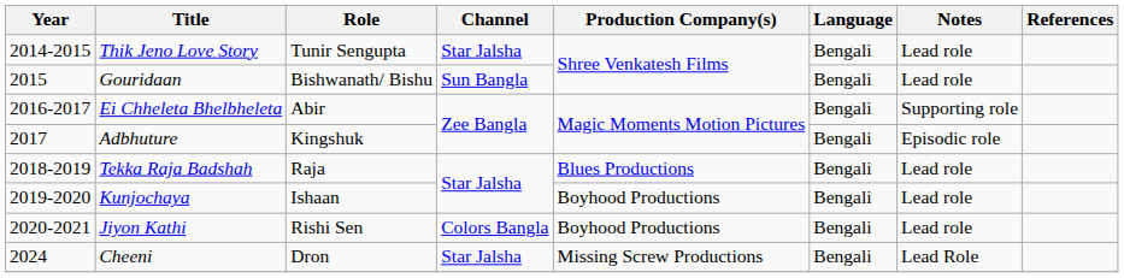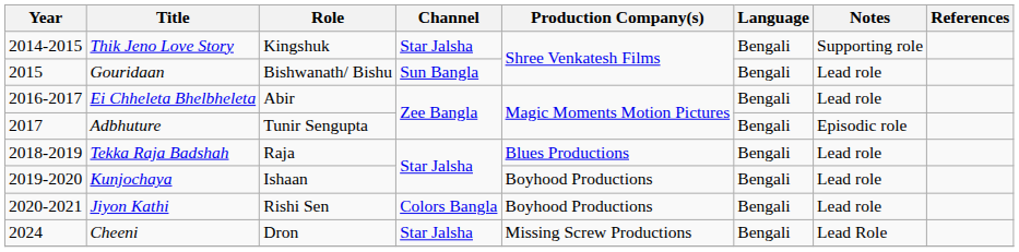Thik Jeno Love Story | Role: Tunir Sengupta -> Kingshuk
Thik Jeno Love Story | Notes: Lead role -> Supporting role
Ei Chheleta Bhelbheleta | Notes: Supporting role -> Lead role
Adbhuture | Role: Kingshuk -> Tunir Sengupta
